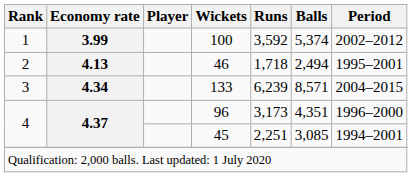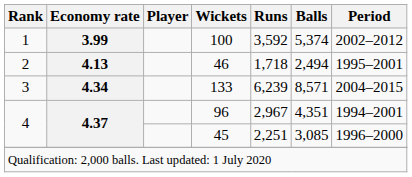96 | Runs: 3,173 -> 2,967
96 | Period: 1996–2000 -> 1994–2001
45 | Period: 1994–2001 -> 1996–2000
